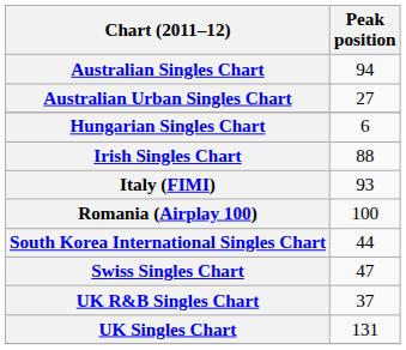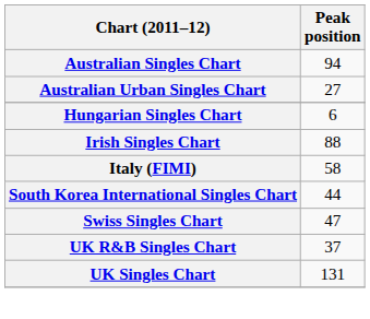Italy (FIMI) | Peak position: 93 -> 58
- row: Romania (Airplay 100) | 100
